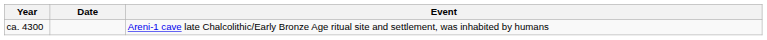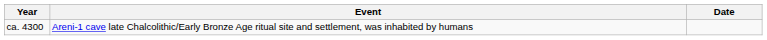columns swapped: Date <-> Event
